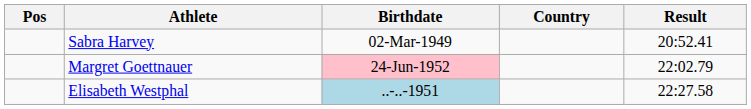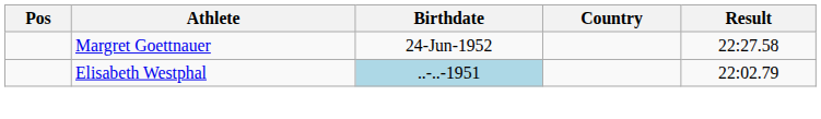- row: Sabra Harvey | 02-Mar-1949 | 20:52.41
Margret Goettnauer | Birthdate: pink background -> no background
Margret Goettnauer | Result: 22:02.79 -> 22:27.58
Elisabeth Westphal | Result: 22:27.58 -> 22:02.79
